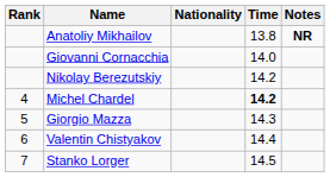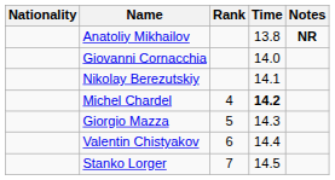columns swapped: Rank <-> Nationality
Nikolay Berezutskiy | Time: 14.2 -> 14.1
